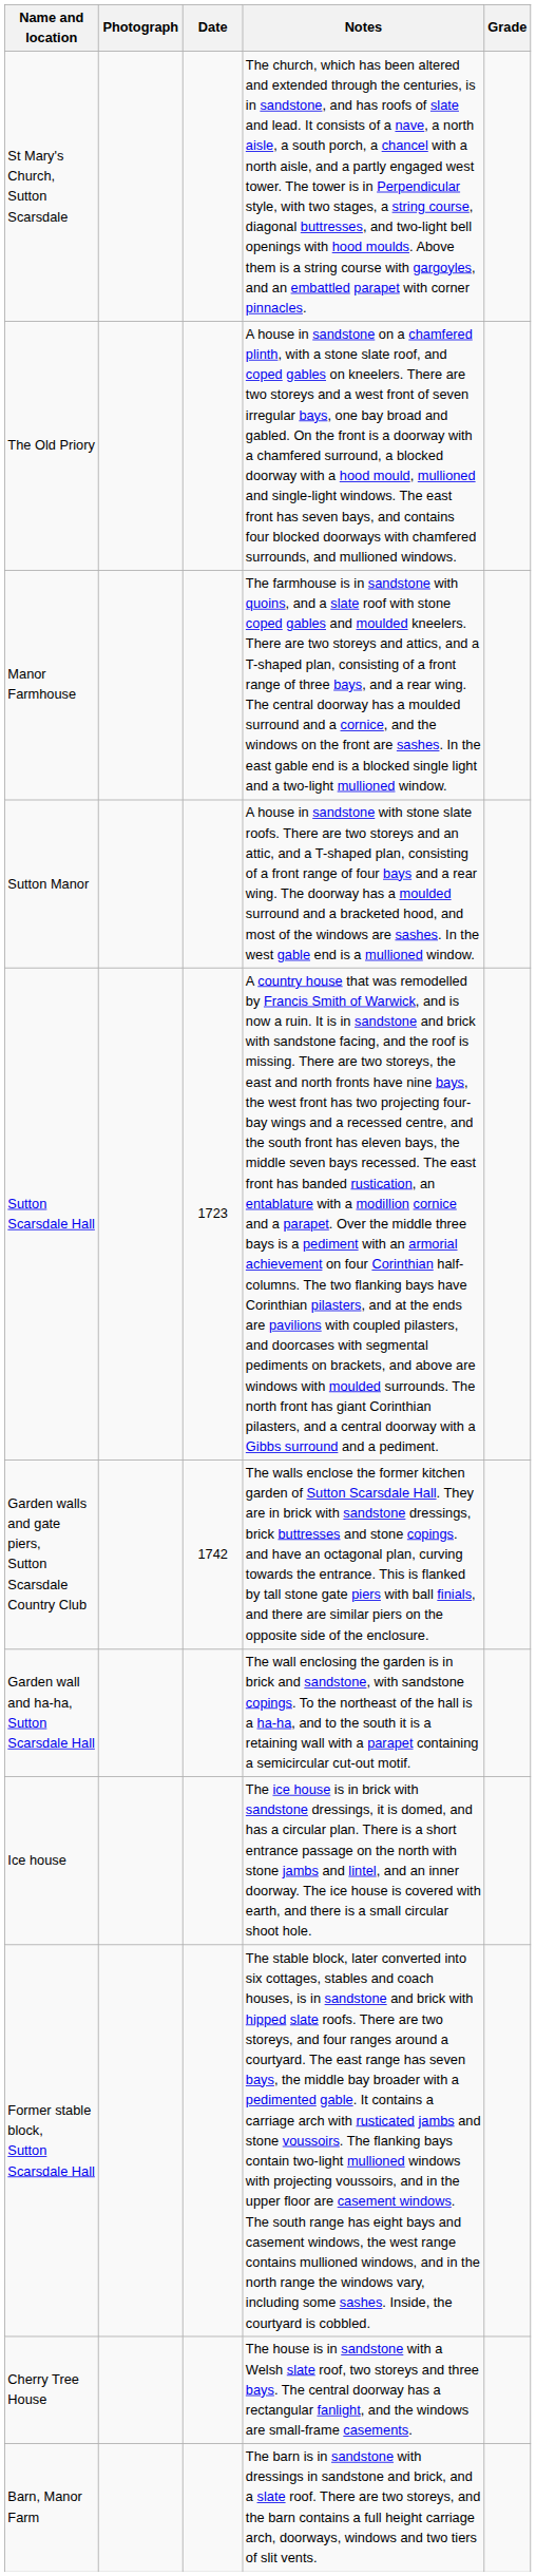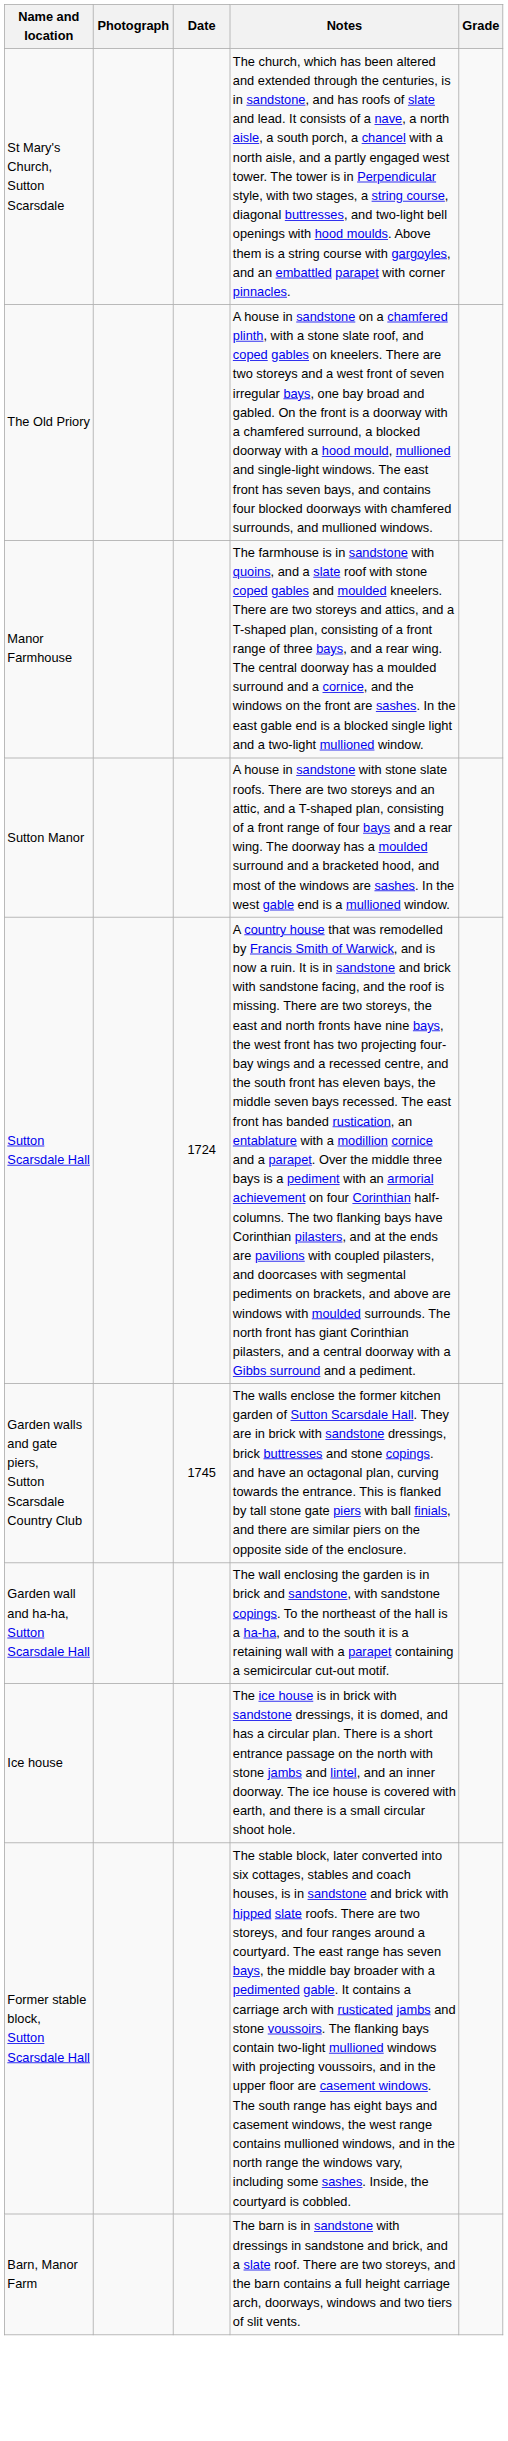Sutton Scarsdale Hall | Date: 1723 -> 1724
Garden walls and gate piers, Sutton Scarsdale Country Club | Date: 1742 -> 1745
- row: Cherry Tree House | The house is in sandstone with a Welsh slate roof, two storeys and three bays. The central doorway has a rectangular fanlight, and the windows are small-frame casements.
